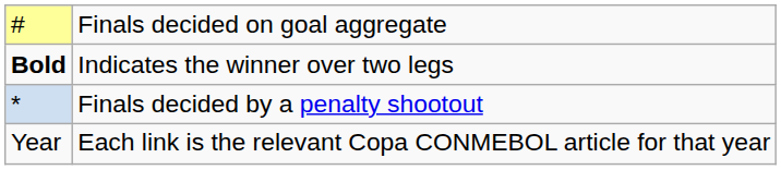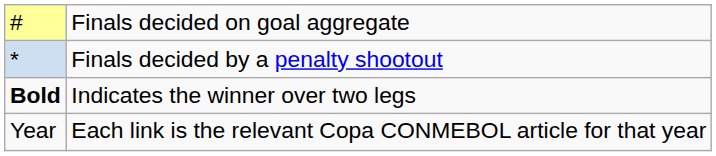rows swapped: * <-> Bold
